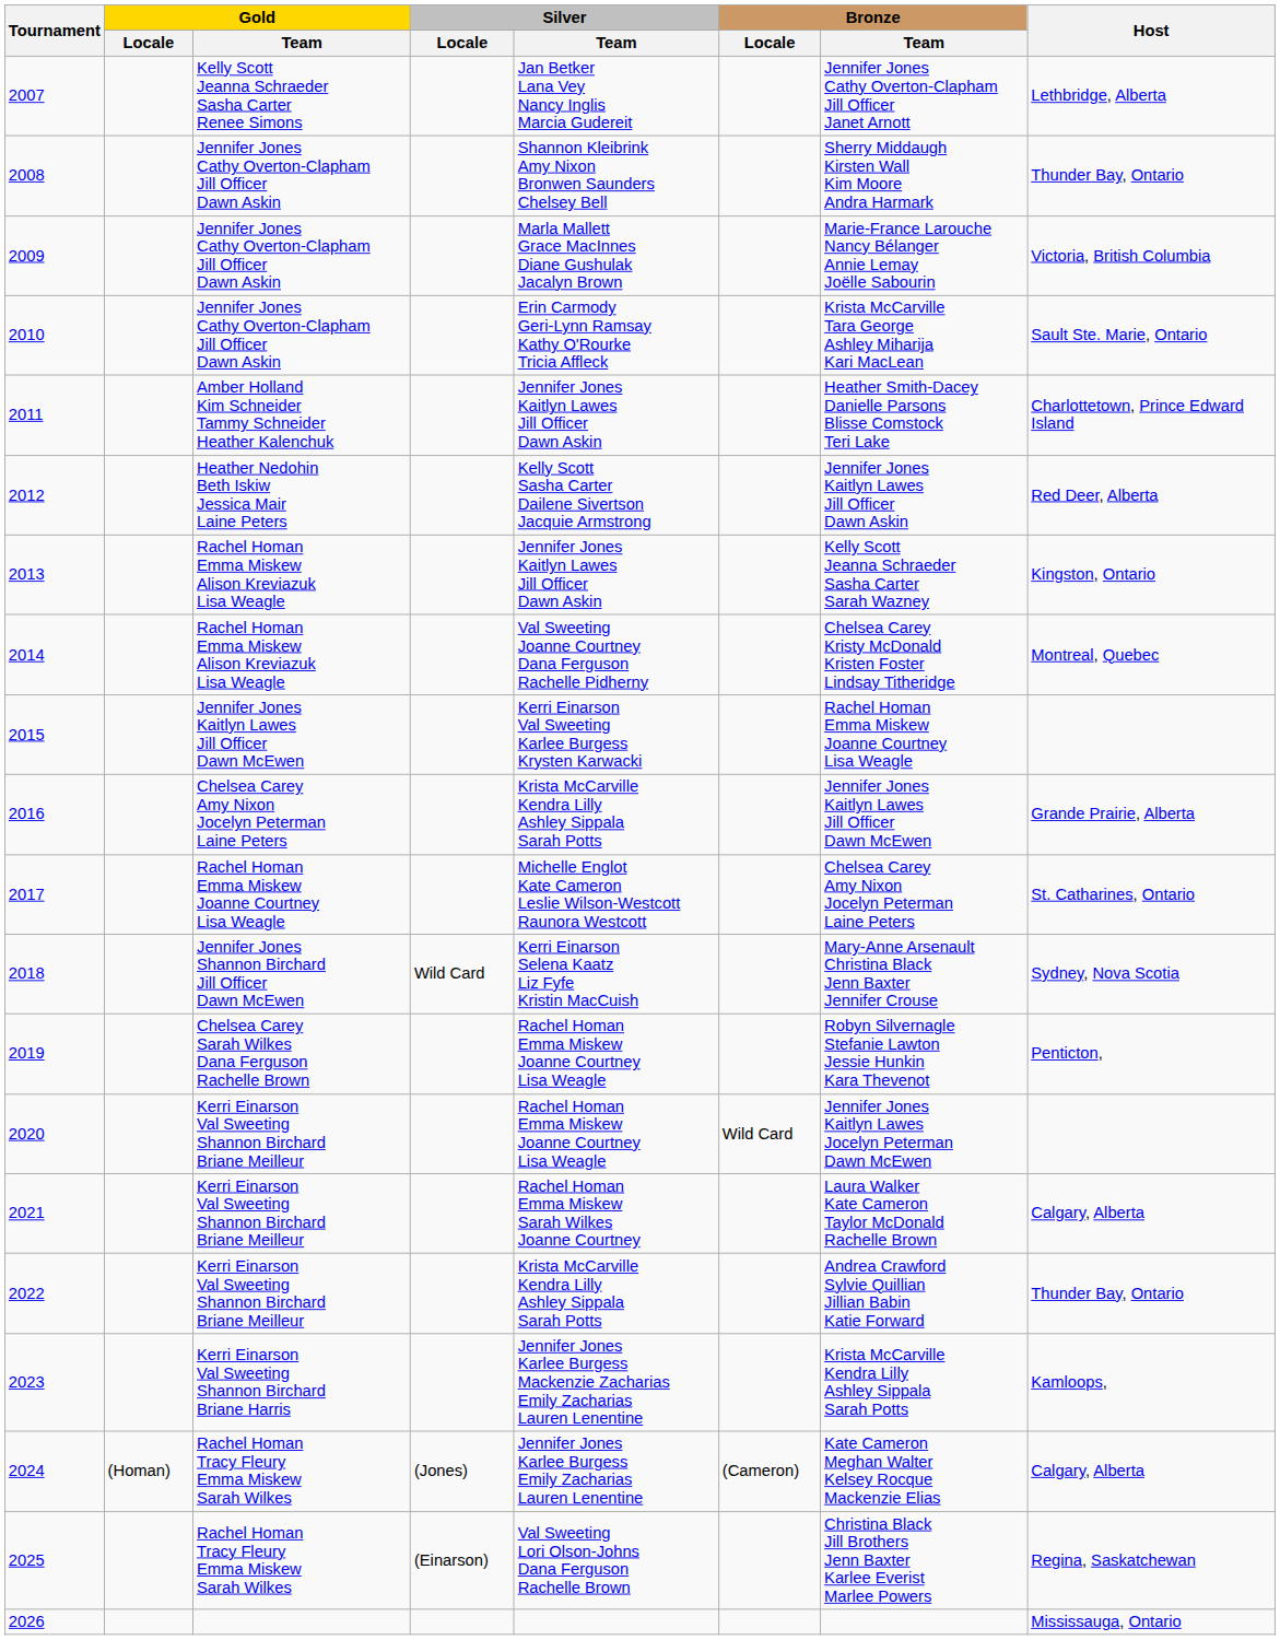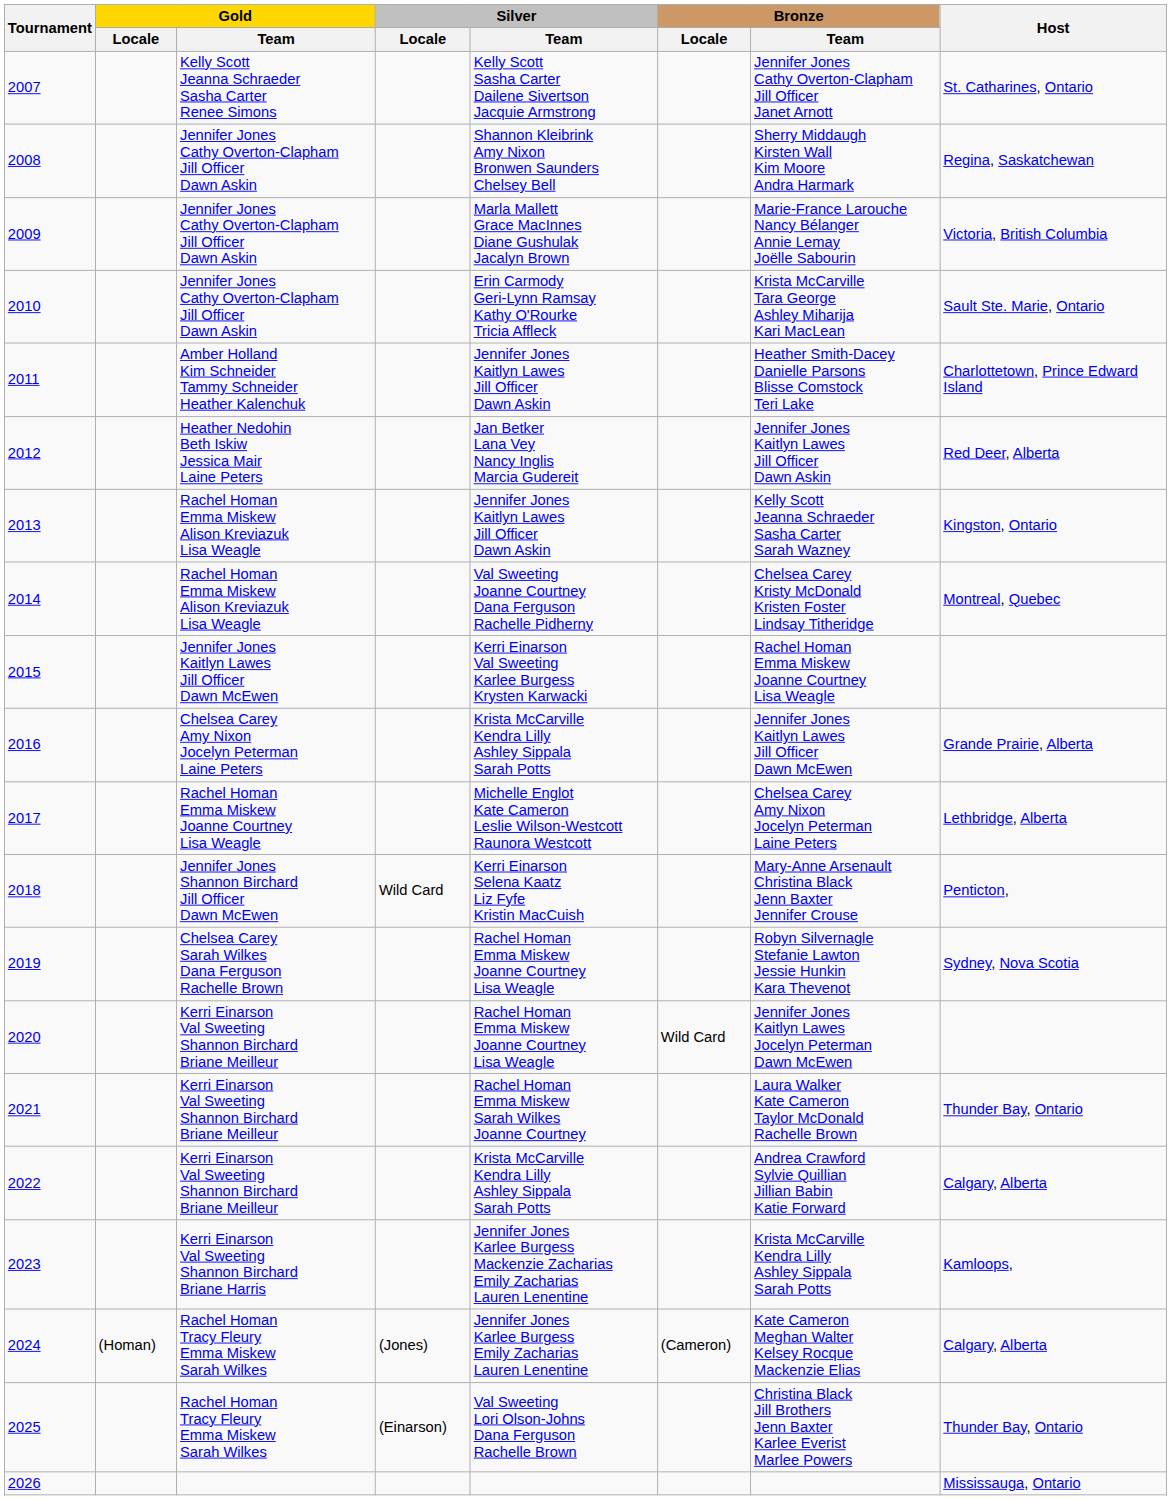2007 | Silver / Team: Jan Betker Lana Vey Nancy Inglis Marcia Gudereit -> Kelly Scott Sasha Carter Dailene Sivertson Jacquie Armstrong
2007 | Host: Lethbridge, Alberta -> St. Catharines, Ontario
2008 | Host: Thunder Bay, Ontario -> Regina, Saskatchewan
2012 | Silver / Team: Kelly Scott Sasha Carter Dailene Sivertson Jacquie Armstrong -> Jan Betker Lana Vey Nancy Inglis Marcia Gudereit
2017 | Host: St. Catharines, Ontario -> Lethbridge, Alberta
2018 | Host: Sydney, Nova Scotia -> Penticton,
2019 | Host: Penticton, -> Sydney, Nova Scotia
2021 | Host: Calgary, Alberta -> Thunder Bay, Ontario
2022 | Host: Thunder Bay, Ontario -> Calgary, Alberta
2025 | Host: Regina, Saskatchewan -> Thunder Bay, Ontario
